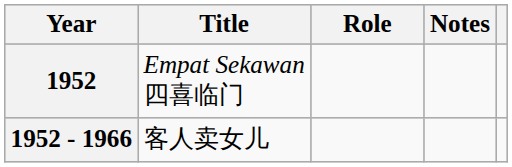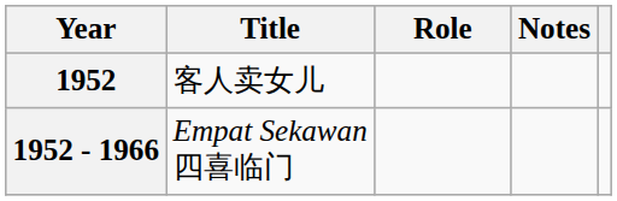1952 | Title: Empat Sekawan 四喜临门 -> 客人卖女儿
1952 - 1966 | Title: 客人卖女儿 -> Empat Sekawan 四喜临门
